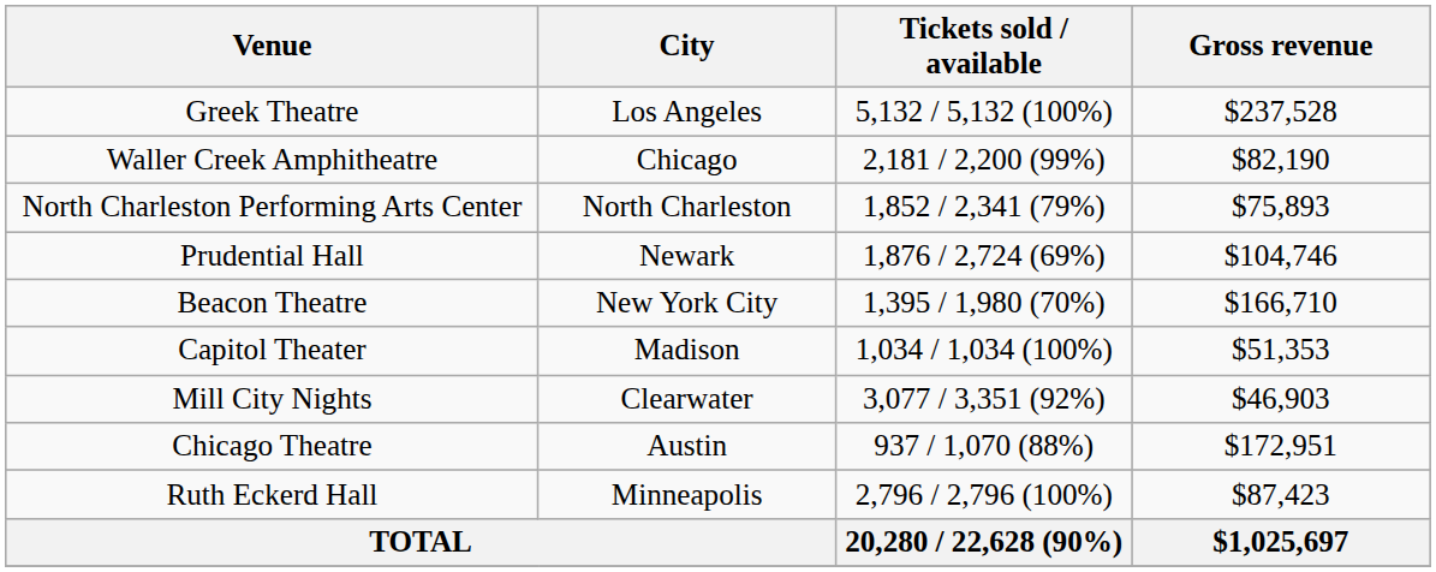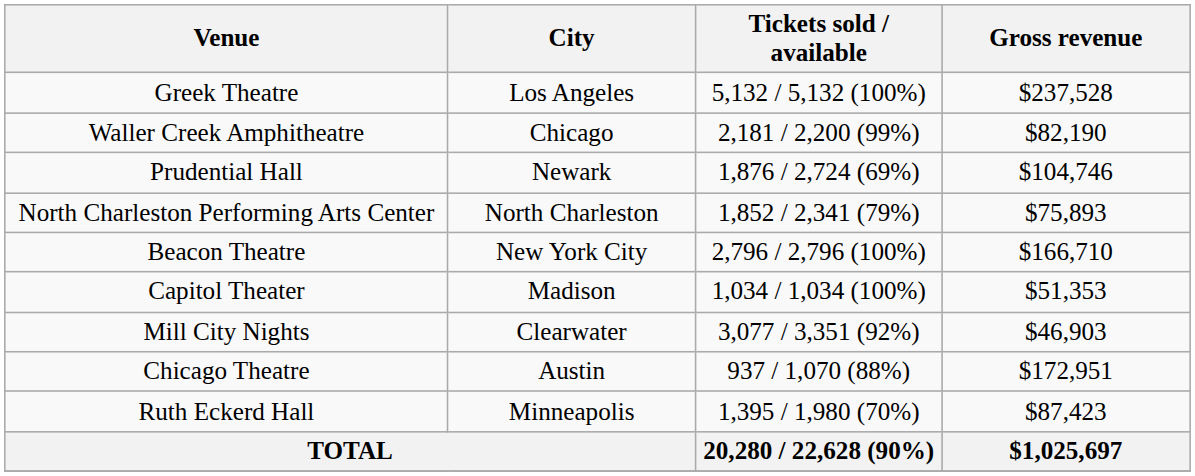rows swapped: North Charleston Performing Arts Center <-> Prudential Hall
Beacon Theatre | Tickets sold / available: 1,395 / 1,980 (70%) -> 2,796 / 2,796 (100%)
Ruth Eckerd Hall | Tickets sold / available: 2,796 / 2,796 (100%) -> 1,395 / 1,980 (70%)
